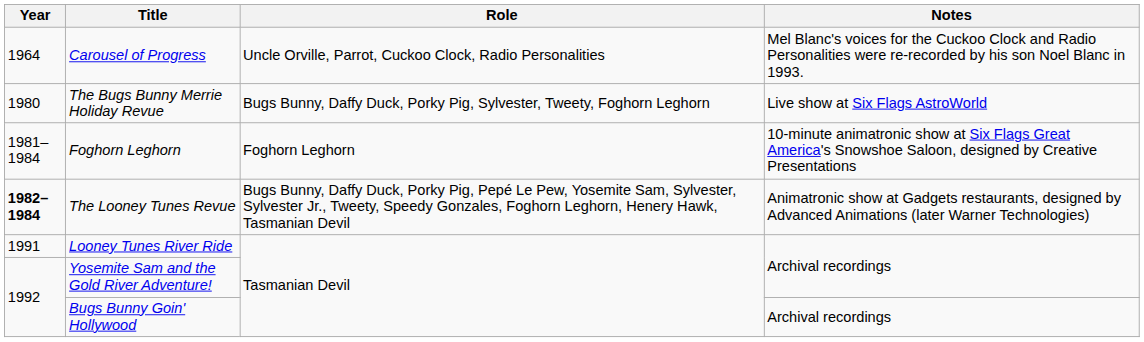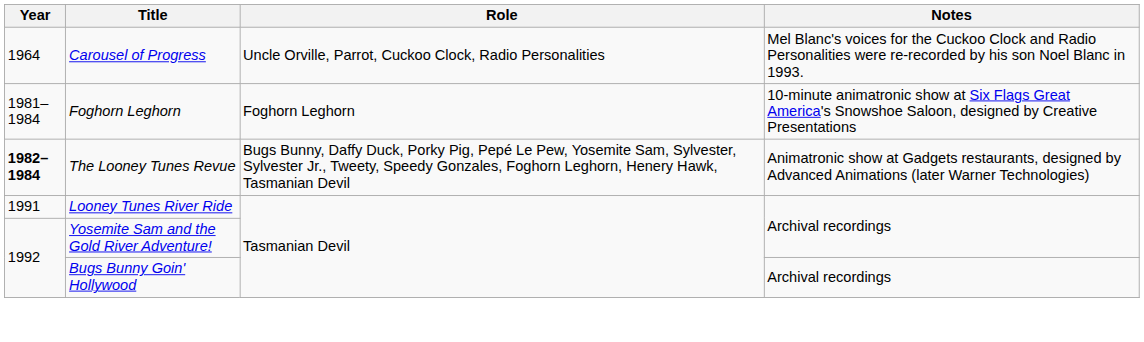- row: 1980 | The Bugs Bunny Merrie Holiday Revue | Bugs Bunny, Daffy Duck, Porky Pig, Sylvester, Tweety, Foghorn Leghorn | Live show at Six Flags AstroWorld
